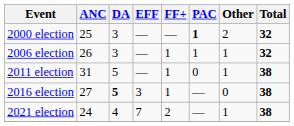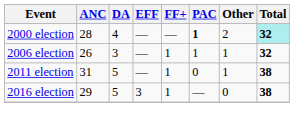2000 election | ANC: 25 -> 28
2000 election | DA: 3 -> 4
2000 election | Total: no background -> paleturquoise background
2016 election | ANC: 27 -> 29
2016 election | DA: bold -> normal
- row: 2021 election | 24 | 4 | 7 | 2 | — | 1 | 38
